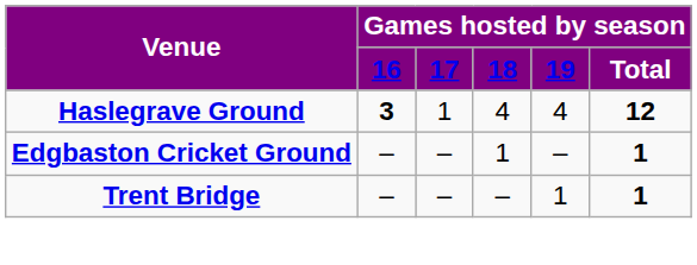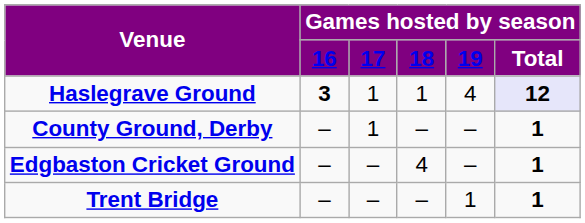Haslegrave Ground | column 4: 4 -> 1
Haslegrave Ground | column 6: no background -> lavender background
+ row: County Ground, Derby | – | 1 | – | – | 1
Edgbaston Cricket Ground | column 4: 1 -> 4
